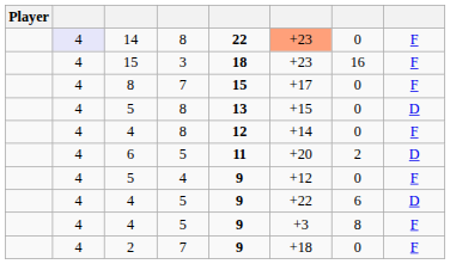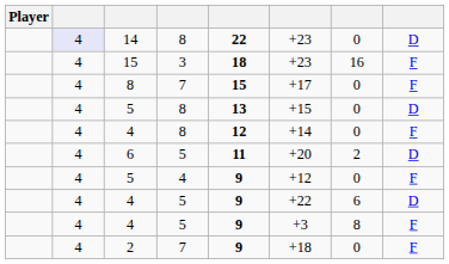14 | column 6: lightsalmon background -> no background
14 | column 8: F -> D
